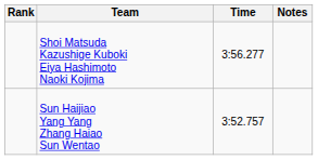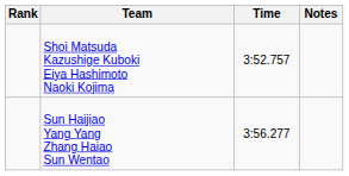Shoi Matsuda Kazushige Kuboki Eiya Hashimoto Naoki Kojima | Time: 3:56.277 -> 3:52.757
Sun Haijiao Yang Yang Zhang Haiao Sun Wentao | Time: 3:52.757 -> 3:56.277
